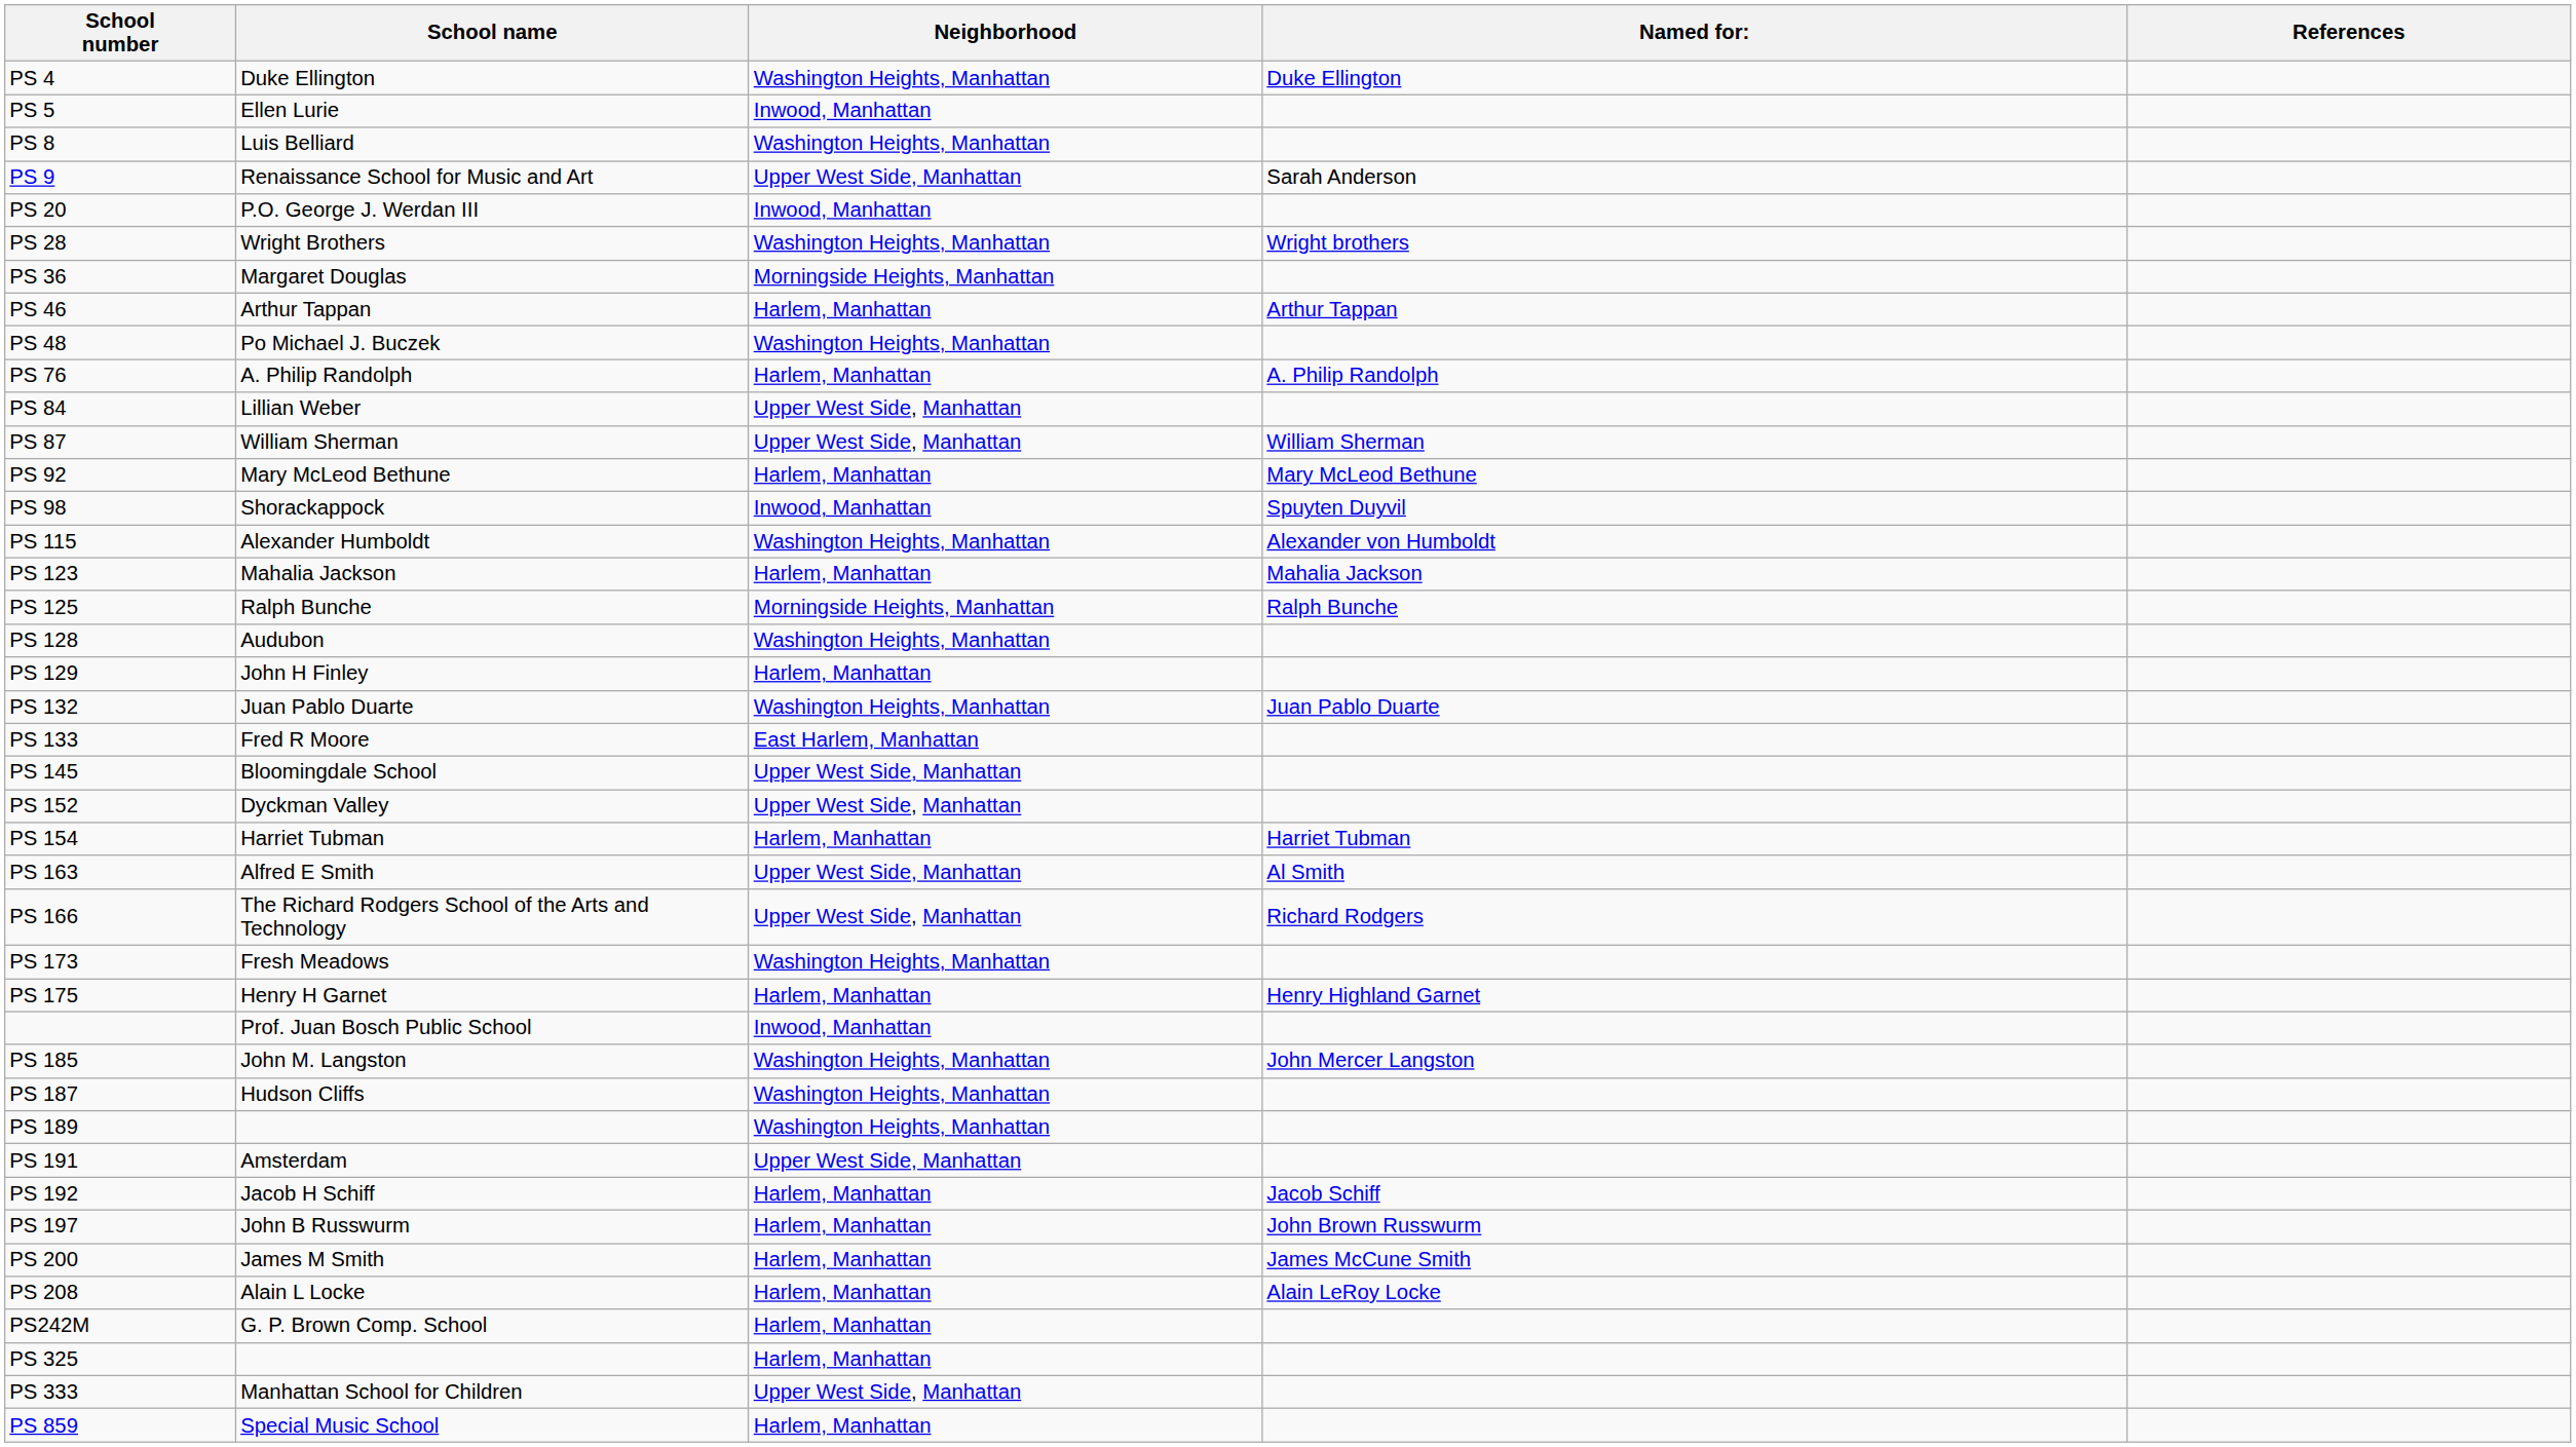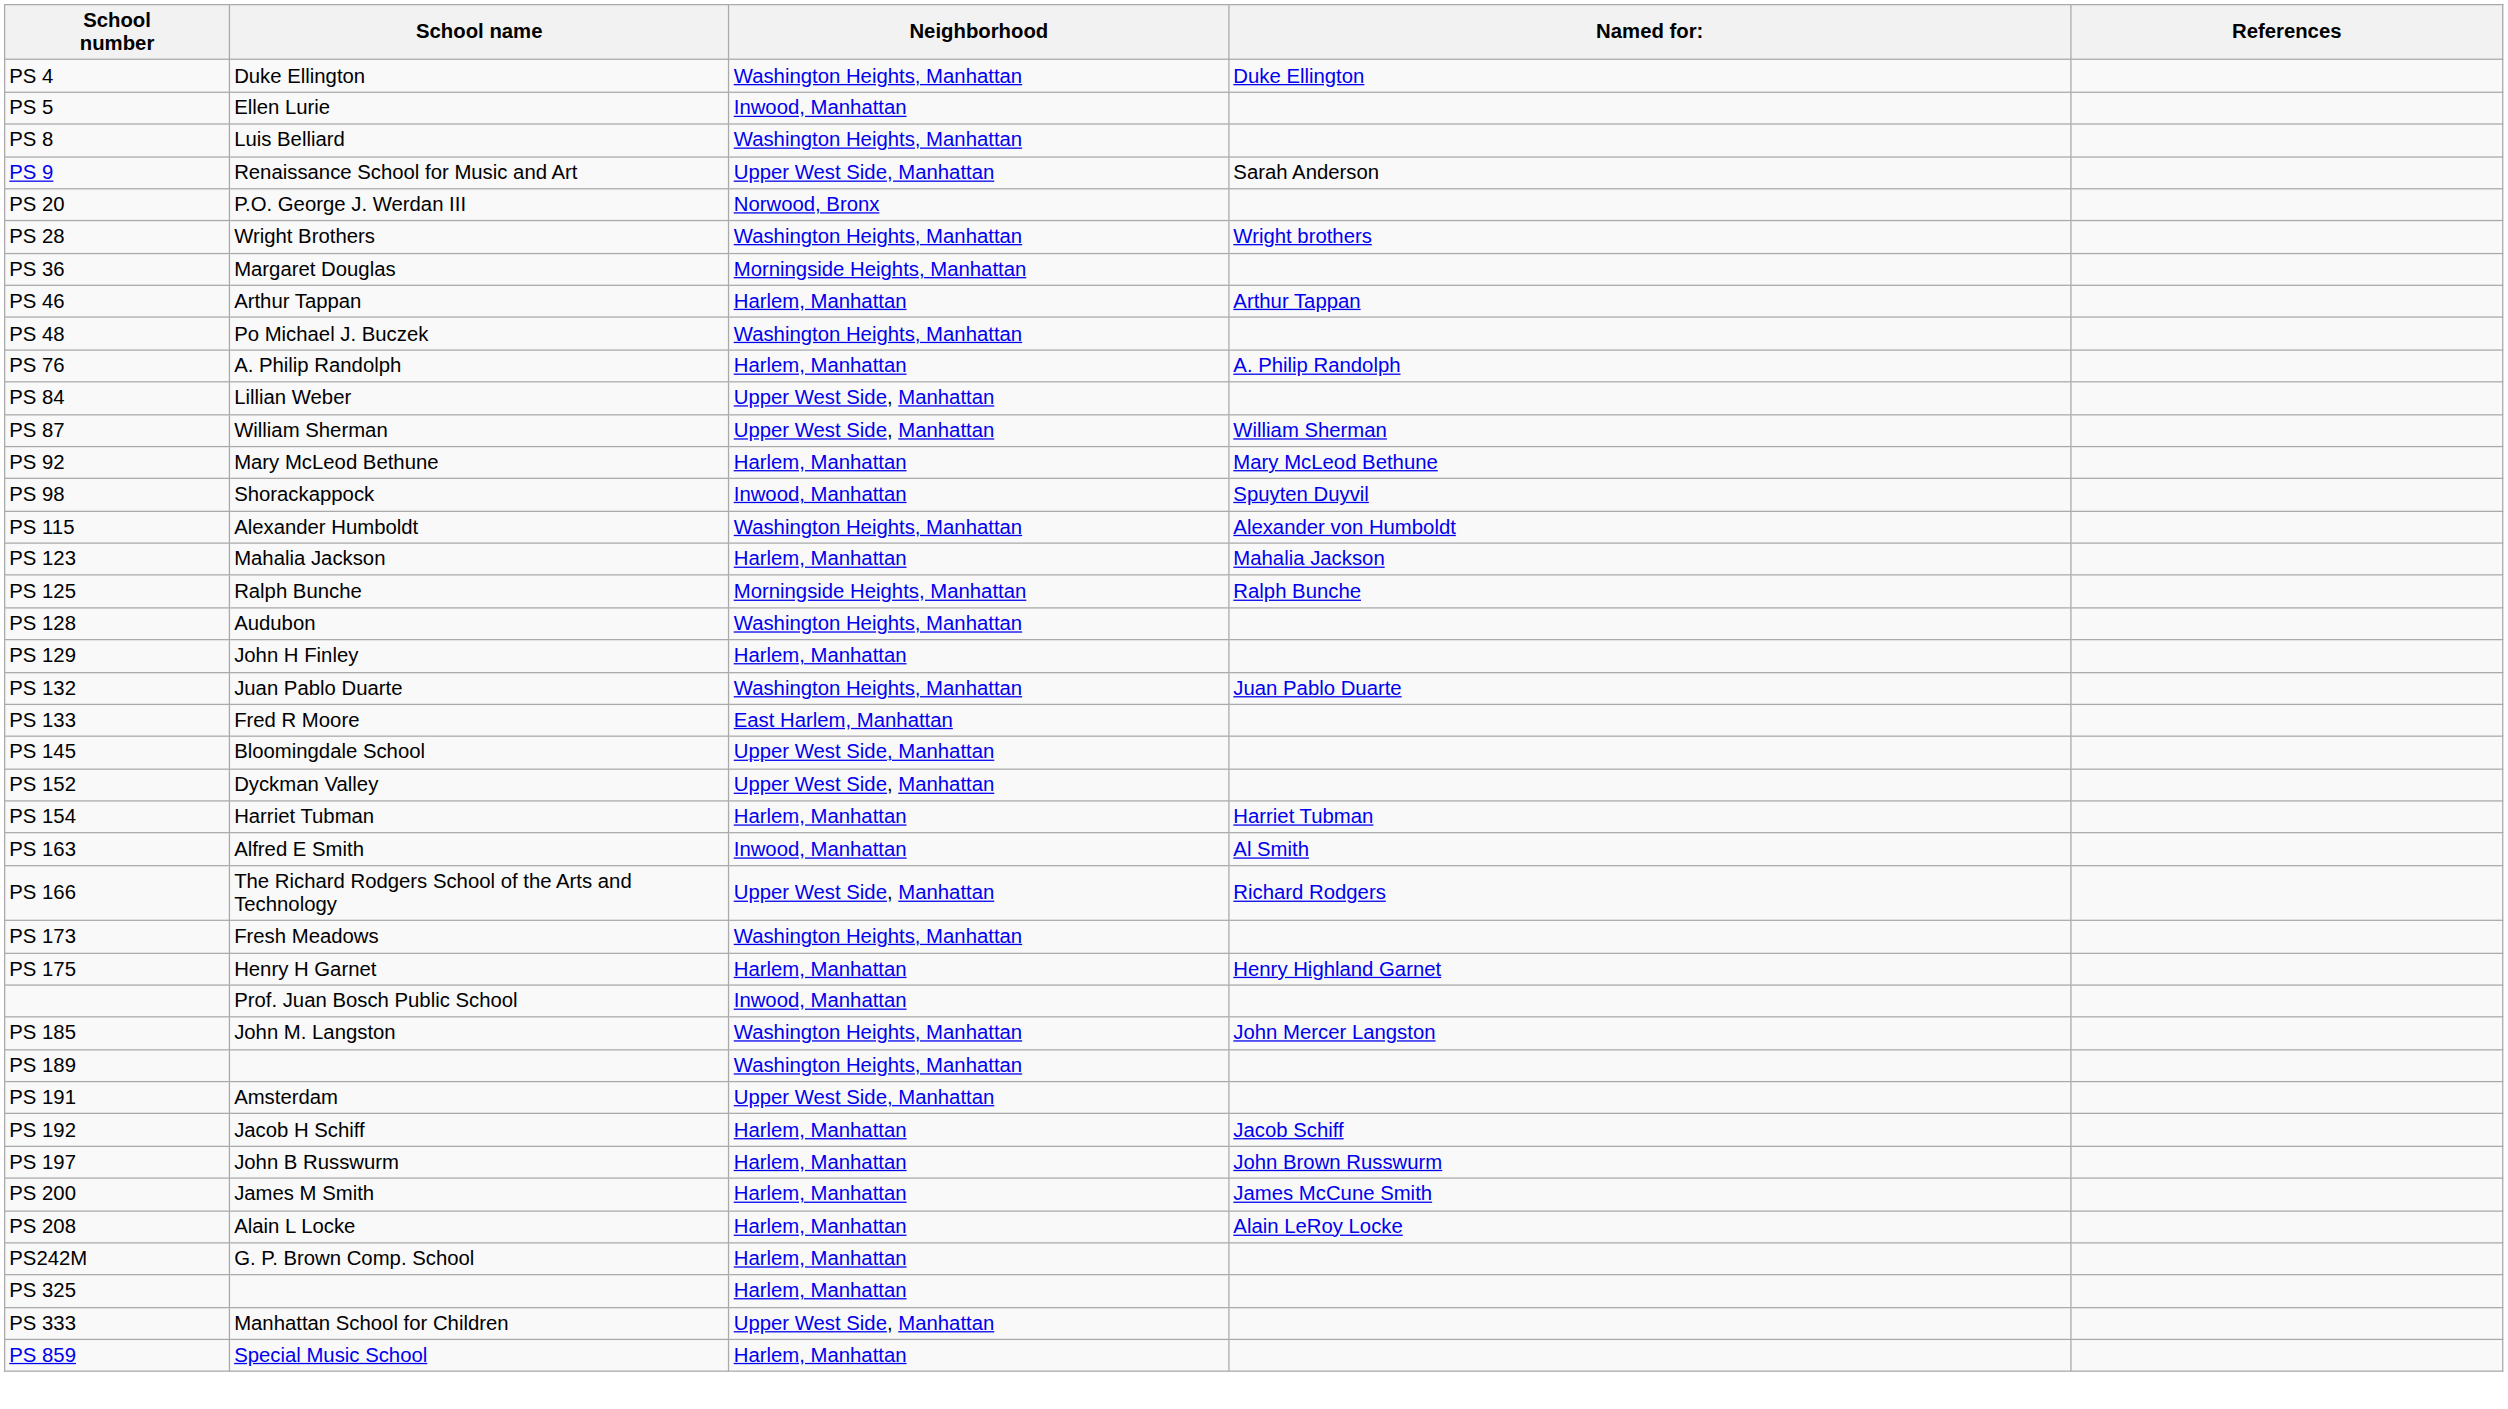PS 20 | Neighborhood: Inwood, Manhattan -> Norwood, Bronx
PS 163 | Neighborhood: Upper West Side, Manhattan -> Inwood, Manhattan
- row: PS 187 | Hudson Cliffs | Washington Heights, Manhattan
